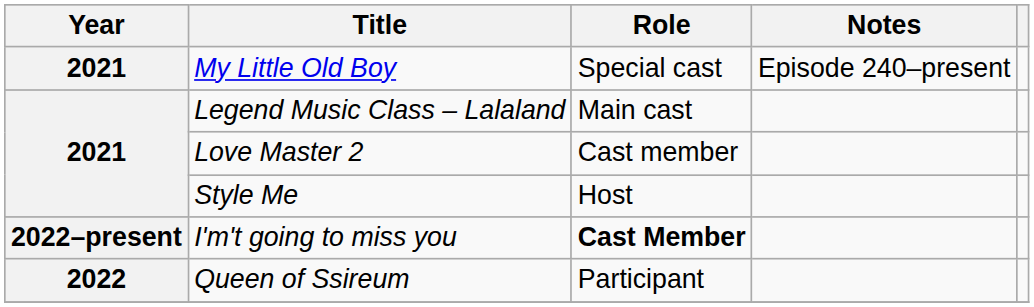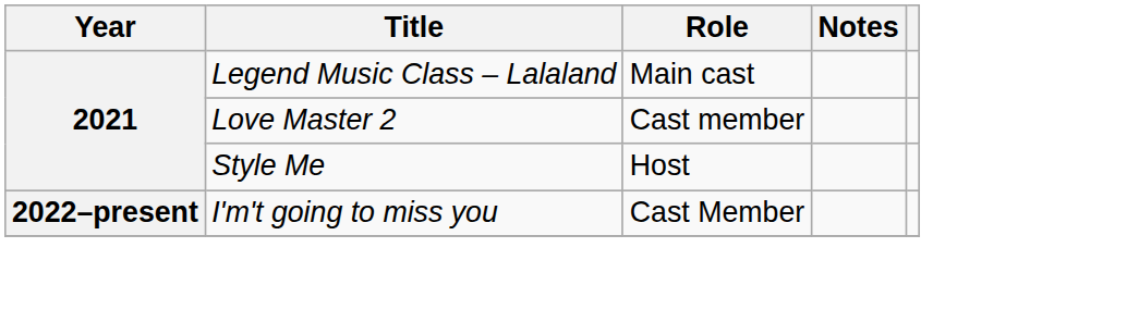- row: 2021 | My Little Old Boy | Special cast | Episode 240–present
I'm't going to miss you | Role: bold -> normal
- row: 2022 | Queen of Ssireum | Participant
